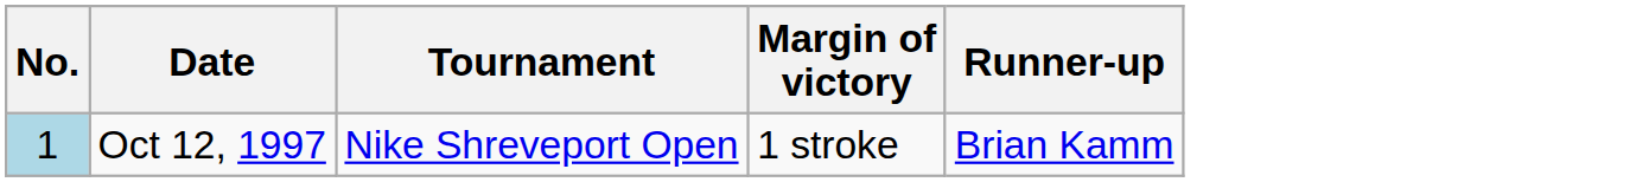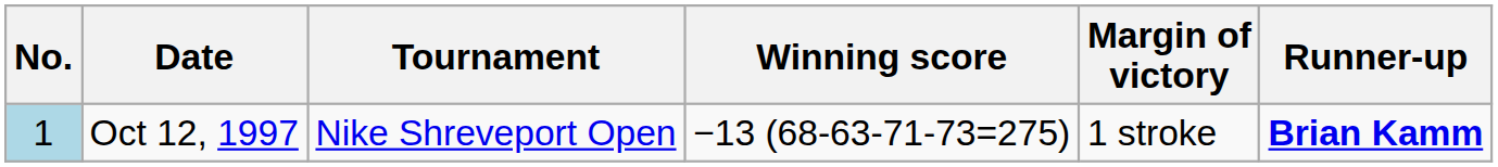+ column: Winning score | −13 (68-63-71-73=275)
Oct 12, 1997 | Runner-up: normal -> bold
